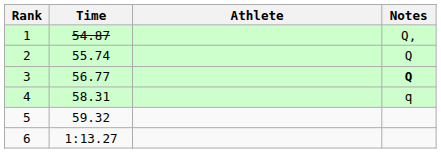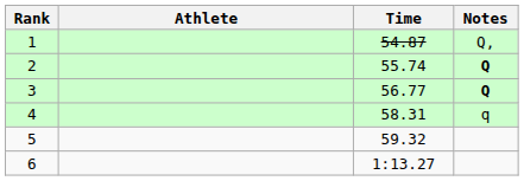columns swapped: Athlete <-> Time
2 | Notes: normal -> bold
